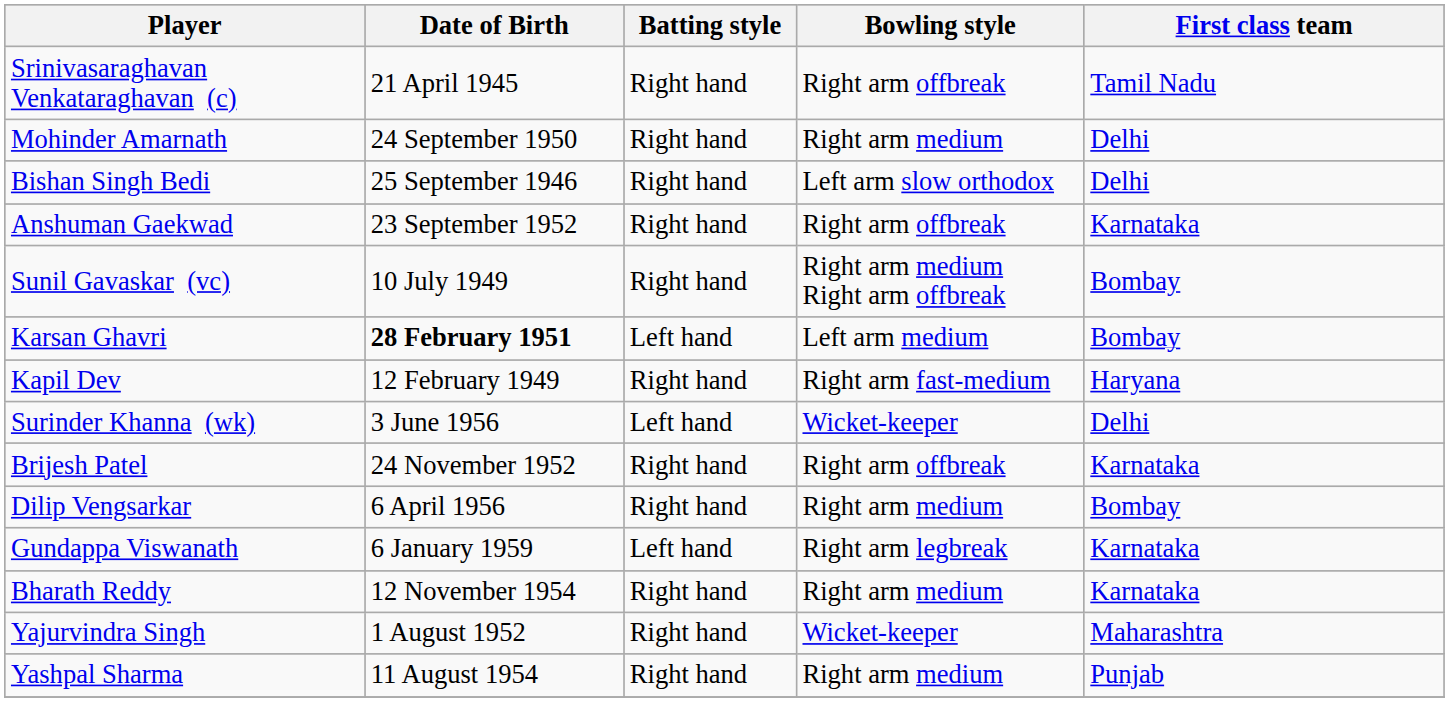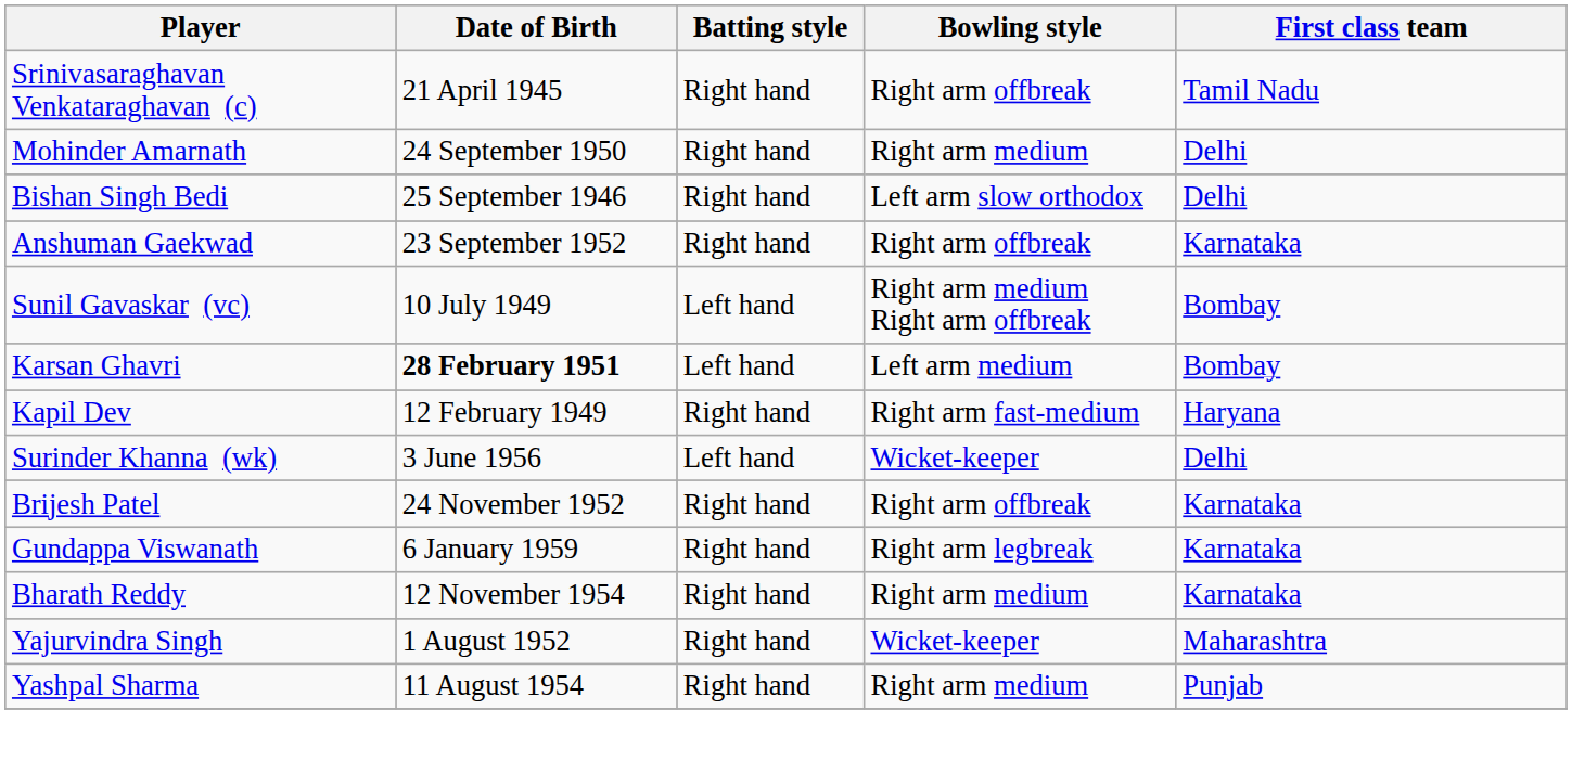Sunil Gavaskar (vc) | Batting style: Right hand -> Left hand
- row: Dilip Vengsarkar | 6 April 1956 | Right hand | Right arm medium | Bombay
Gundappa Viswanath | Batting style: Left hand -> Right hand
